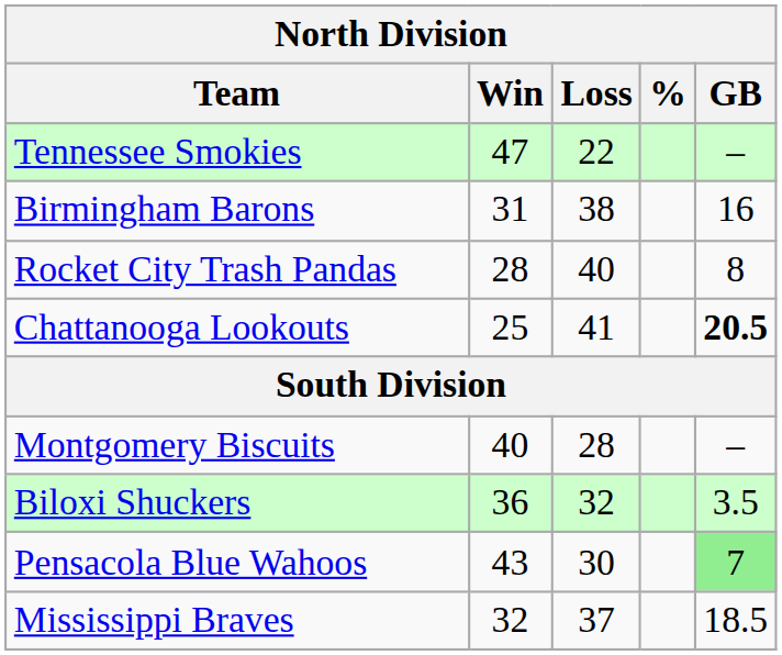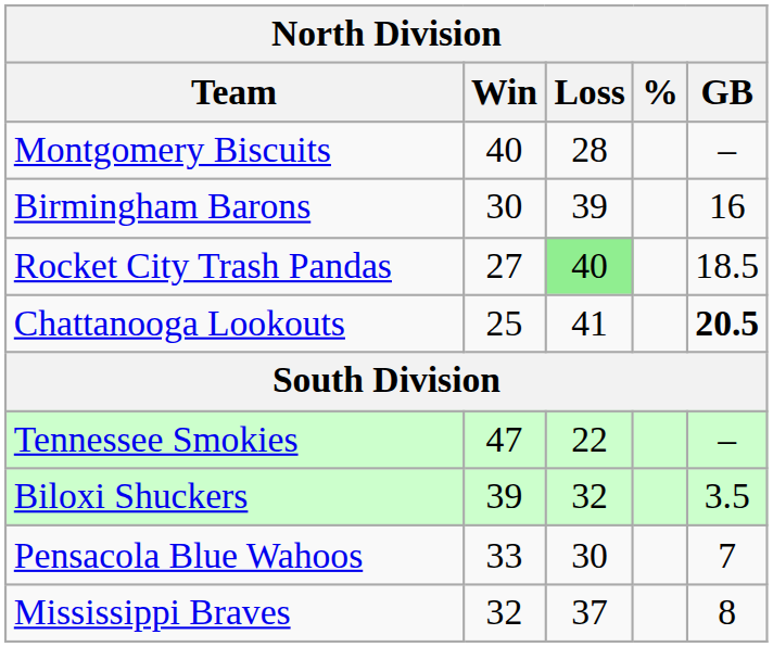rows swapped: Tennessee Smokies <-> Montgomery Biscuits
Birmingham Barons | Win: 31 -> 30
Birmingham Barons | Loss: 38 -> 39
Rocket City Trash Pandas | Win: 28 -> 27
Rocket City Trash Pandas | Loss: no background -> lightgreen background
Rocket City Trash Pandas | GB: 8 -> 18.5
Biloxi Shuckers | Win: 36 -> 39
Pensacola Blue Wahoos | Win: 43 -> 33
Pensacola Blue Wahoos | GB: lightgreen background -> no background
Mississippi Braves | GB: 18.5 -> 8
